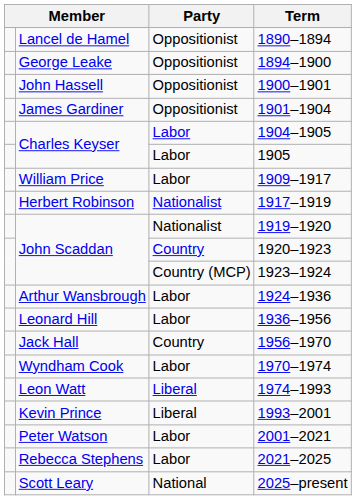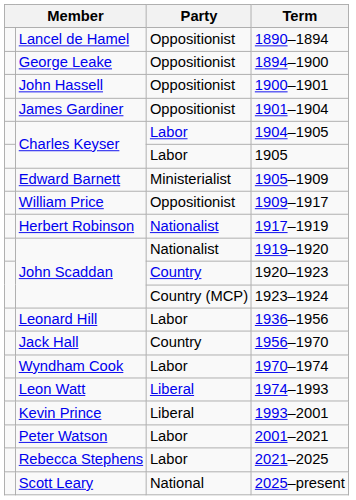+ row: Edward Barnett | Ministerialist | 1905–1909
1909–1917 | Party: Labor -> Oppositionist
- row: Arthur Wansbrough | Labor | 1924–1936
